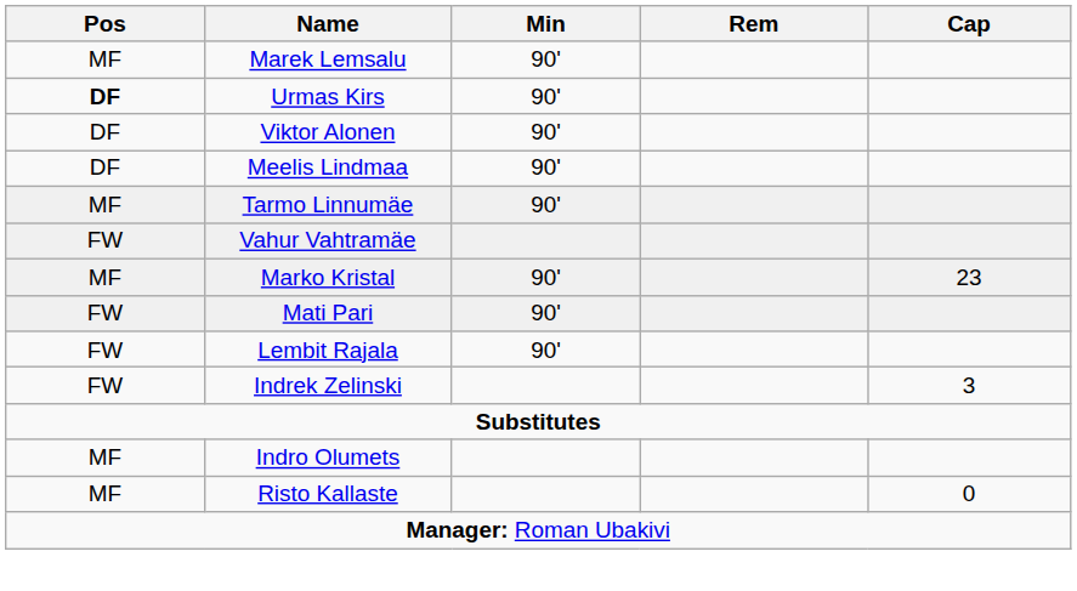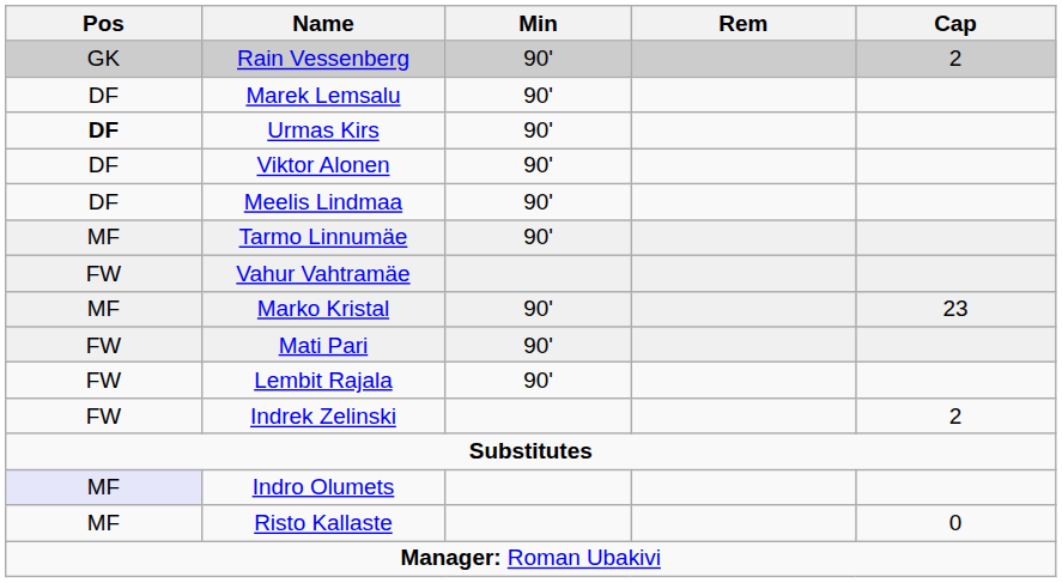+ row: GK | Rain Vessenberg | 90' | 2
Marek Lemsalu | Pos: MF -> DF
Indrek Zelinski | Cap: 3 -> 2
Indro Olumets | Pos: no background -> lavender background
